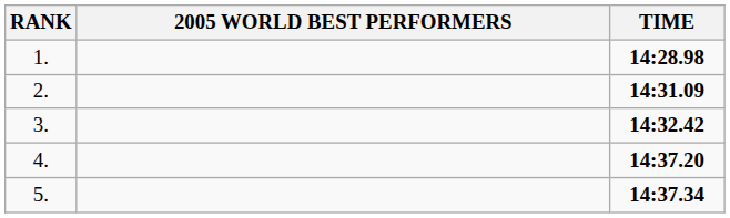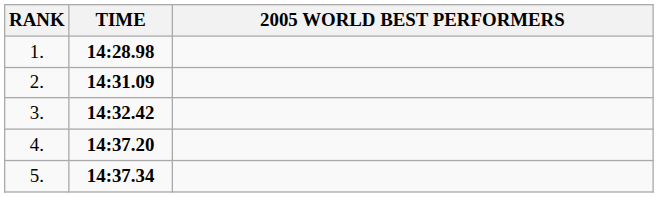columns swapped: 2005 WORLD BEST PERFORMERS <-> TIME
